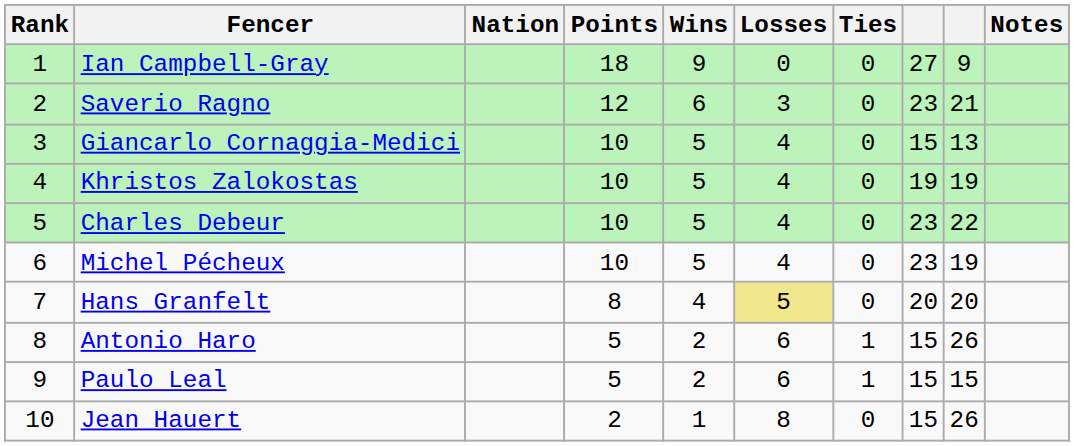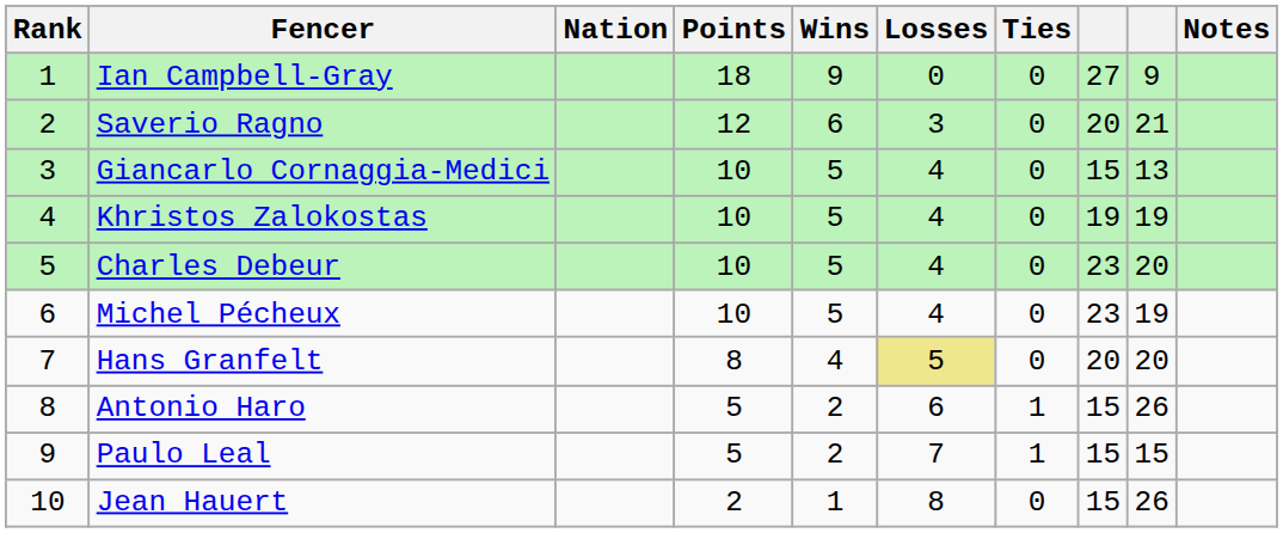Saverio Ragno | column 8: 23 -> 20
Charles Debeur | column 9: 22 -> 20
Paulo Leal | Losses: 6 -> 7
